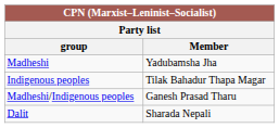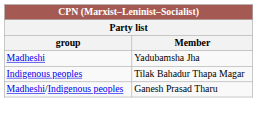- row: Dalit | Sharada Nepali
